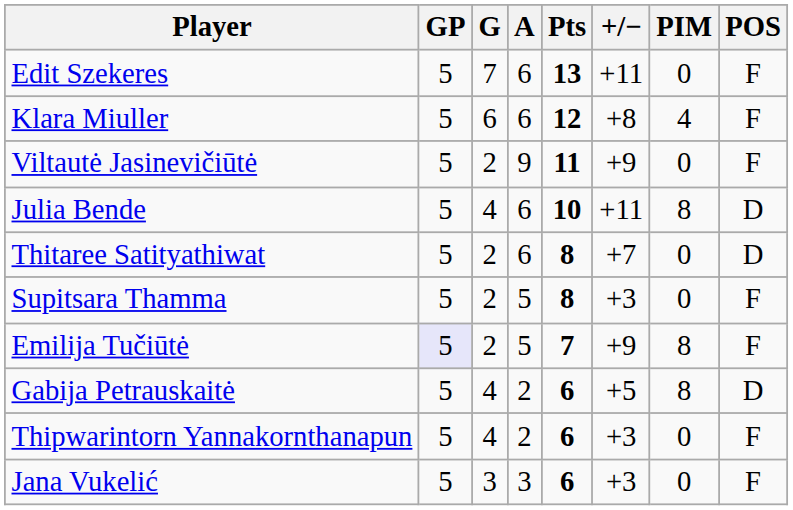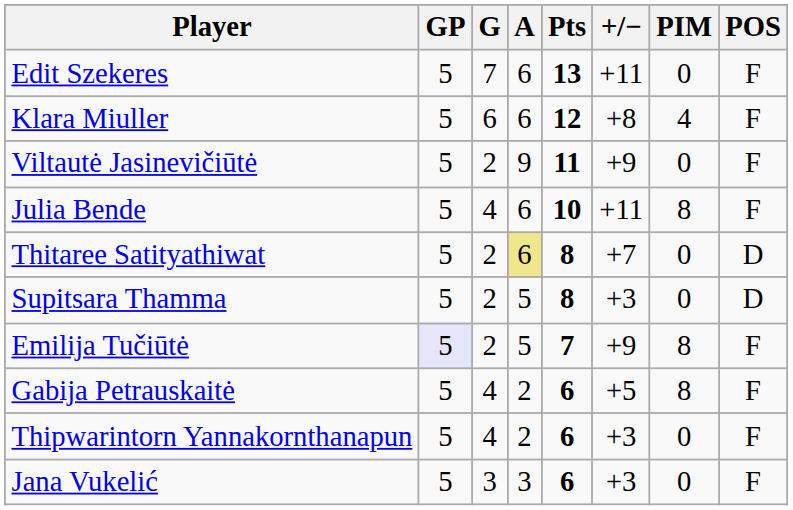Julia Bende | POS: D -> F
Thitaree Satityathiwat | A: no background -> khaki background
Supitsara Thamma | POS: F -> D
Gabija Petrauskaitė | POS: D -> F
